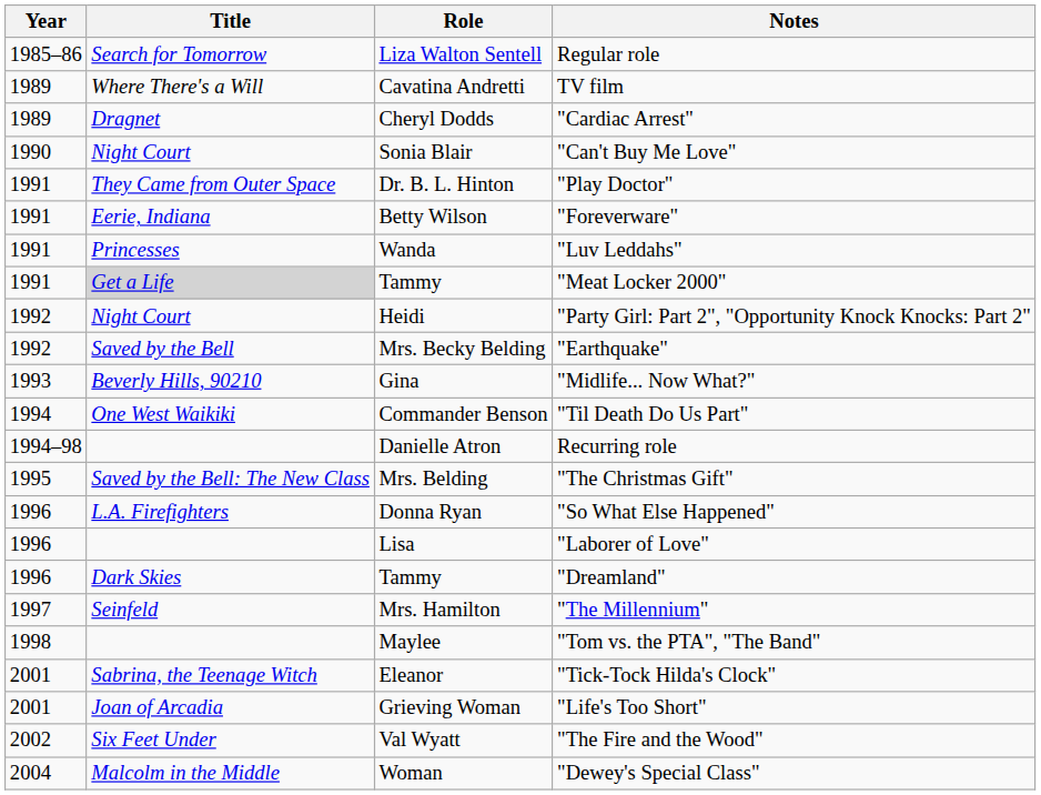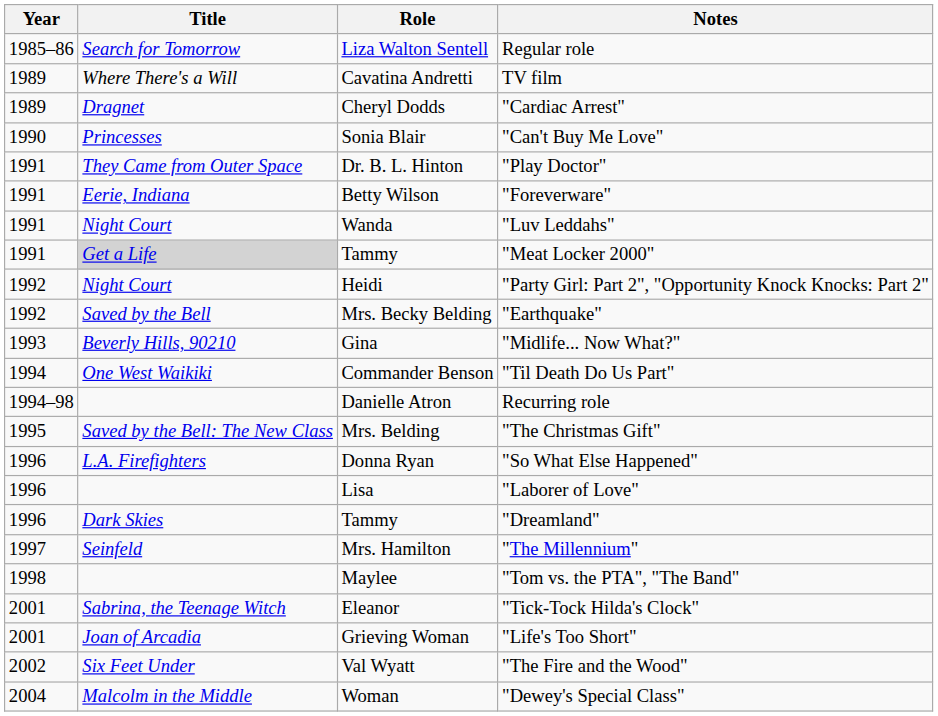"Can't Buy Me Love" | Title: Night Court -> Princesses
"Luv Leddahs" | Title: Princesses -> Night Court
